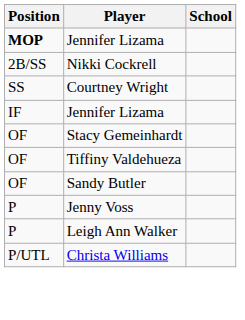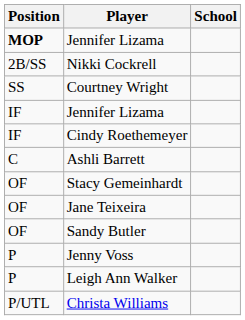+ row: IF | Cindy Roethemeyer
+ row: C | Ashli Barrett
+ row: OF | Jane Teixeira
- row: OF | Tiffiny Valdehueza
